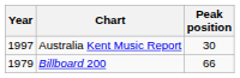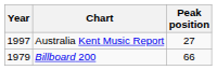Australia Kent Music Report | Peak position: 30 -> 27
